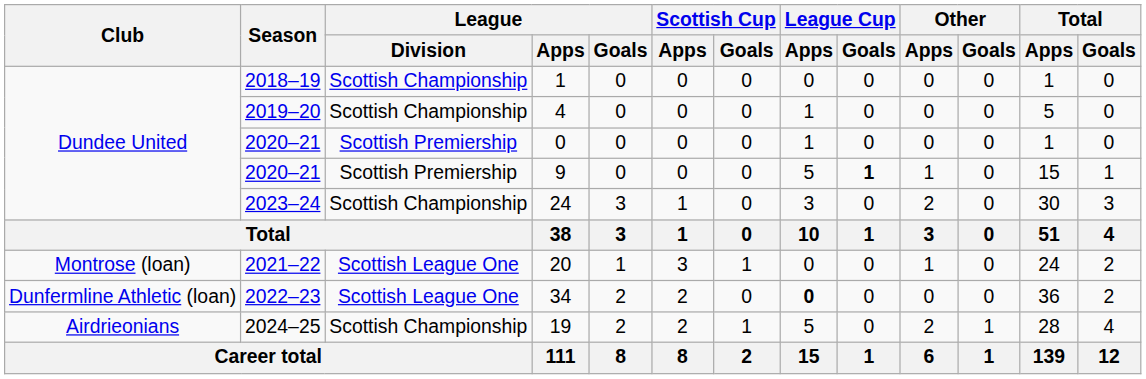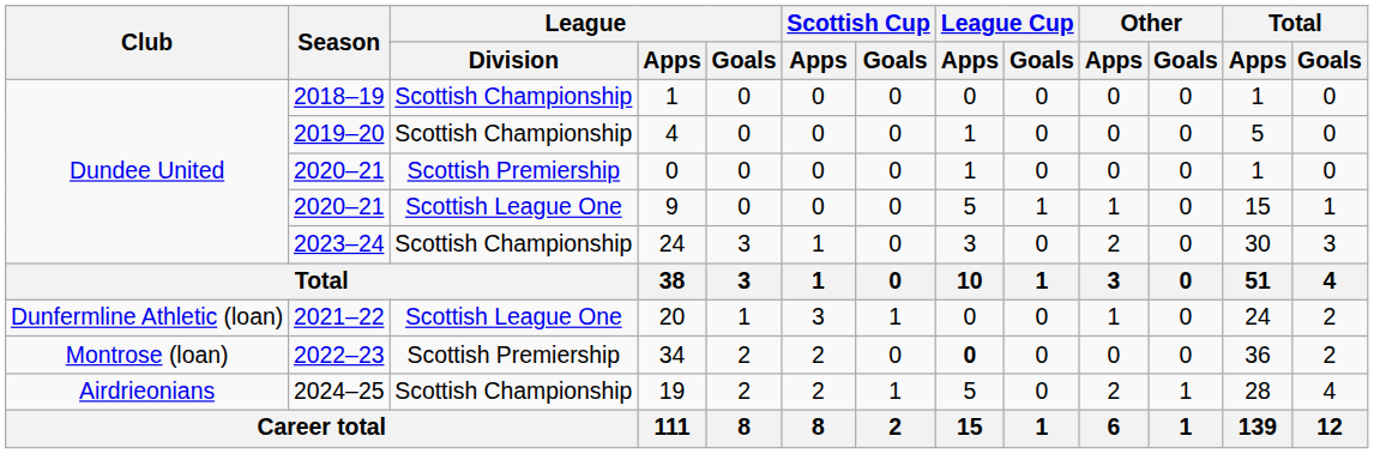9 | League / Division: Scottish Premiership -> Scottish League One
9 | League Cup / Goals: bold -> normal
20 | Club: Montrose (loan) -> Dunfermline Athletic (loan)
34 | Club: Dunfermline Athletic (loan) -> Montrose (loan)
34 | League / Division: Scottish League One -> Scottish Premiership
